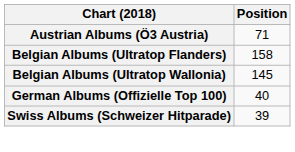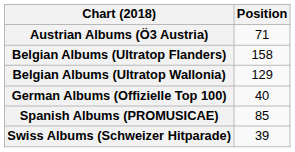Belgian Albums (Ultratop Wallonia) | Position: 145 -> 129
+ row: Spanish Albums (PROMUSICAE) | 85
